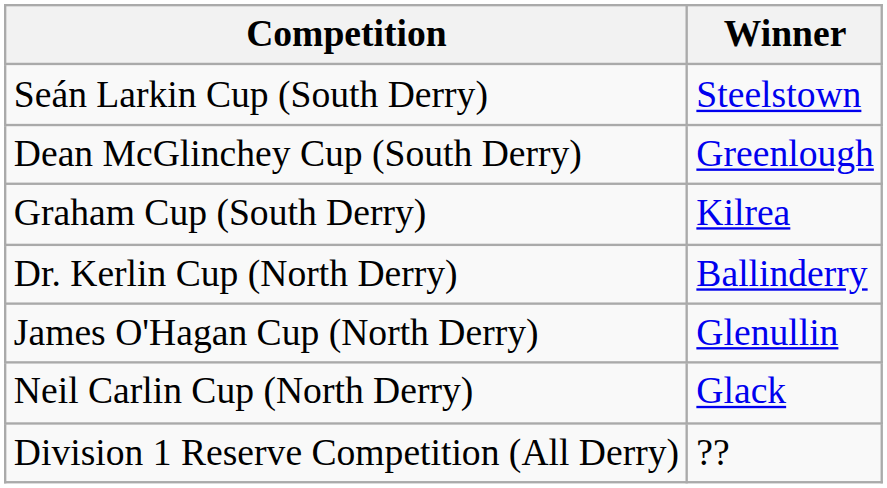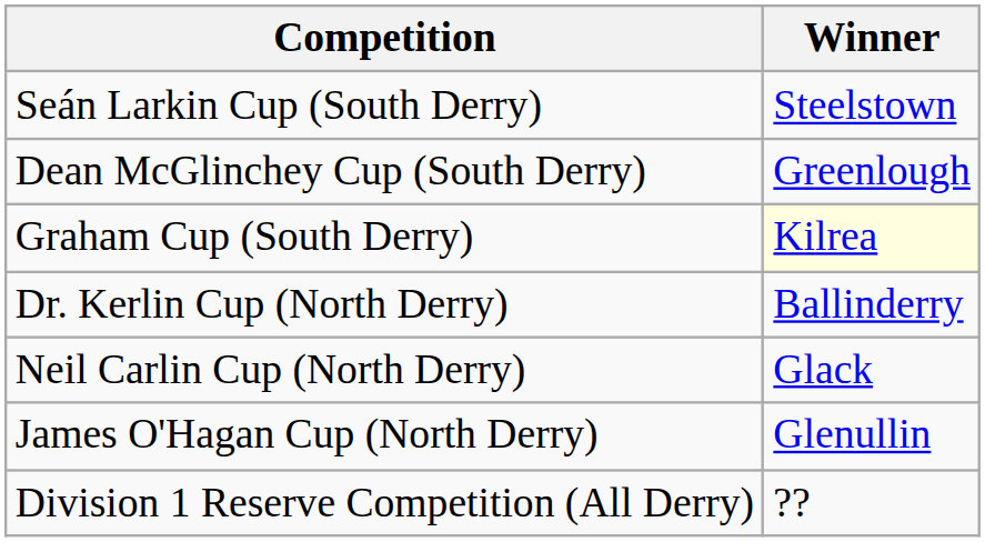Graham Cup (South Derry) | Winner: no background -> lightyellow background
rows swapped: James O'Hagan Cup (North Derry) <-> Neil Carlin Cup (North Derry)
